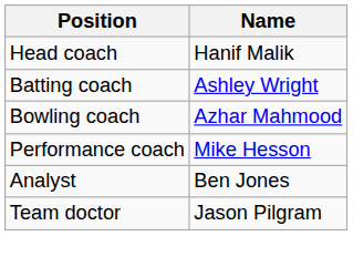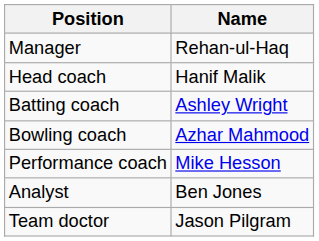+ row: Manager | Rehan-ul-Haq
